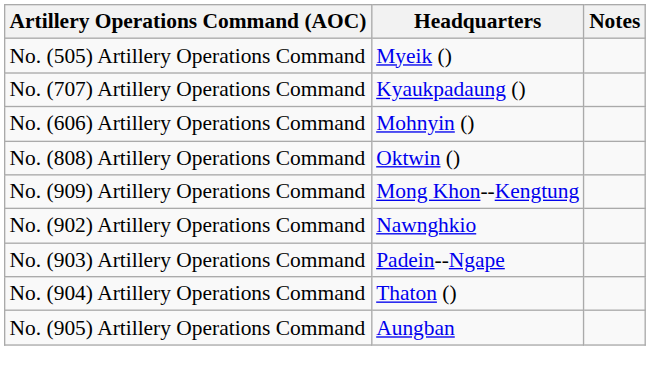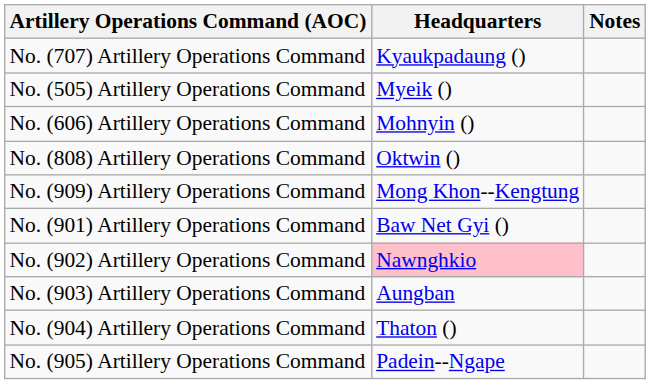rows swapped: No. (505) Artillery Operations Command <-> No. (707) Artillery Operations Command
+ row: No. (901) Artillery Operations Command | Baw Net Gyi ()
No. (902) Artillery Operations Command | Headquarters: no background -> pink background
No. (903) Artillery Operations Command | Headquarters: Padein--Ngape -> Aungban
No. (905) Artillery Operations Command | Headquarters: Aungban -> Padein--Ngape
